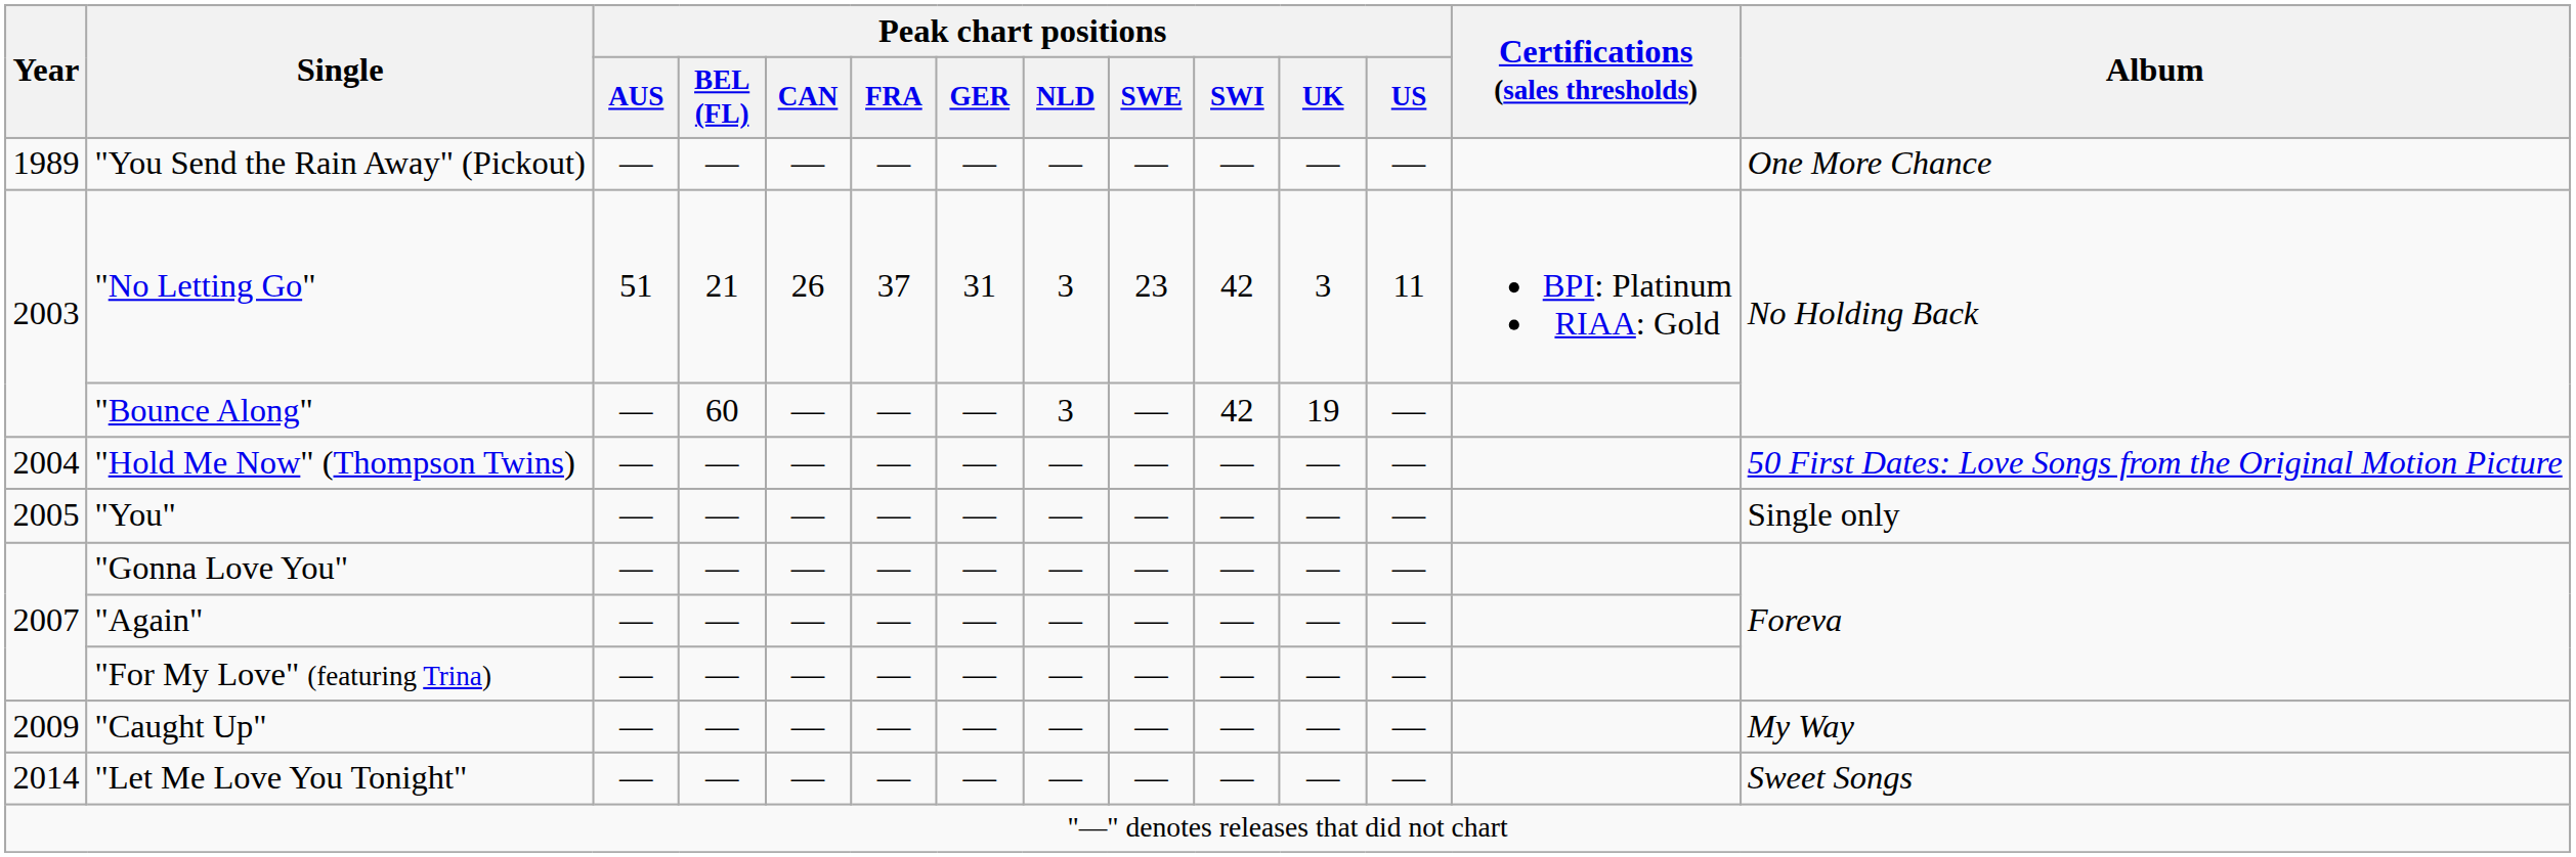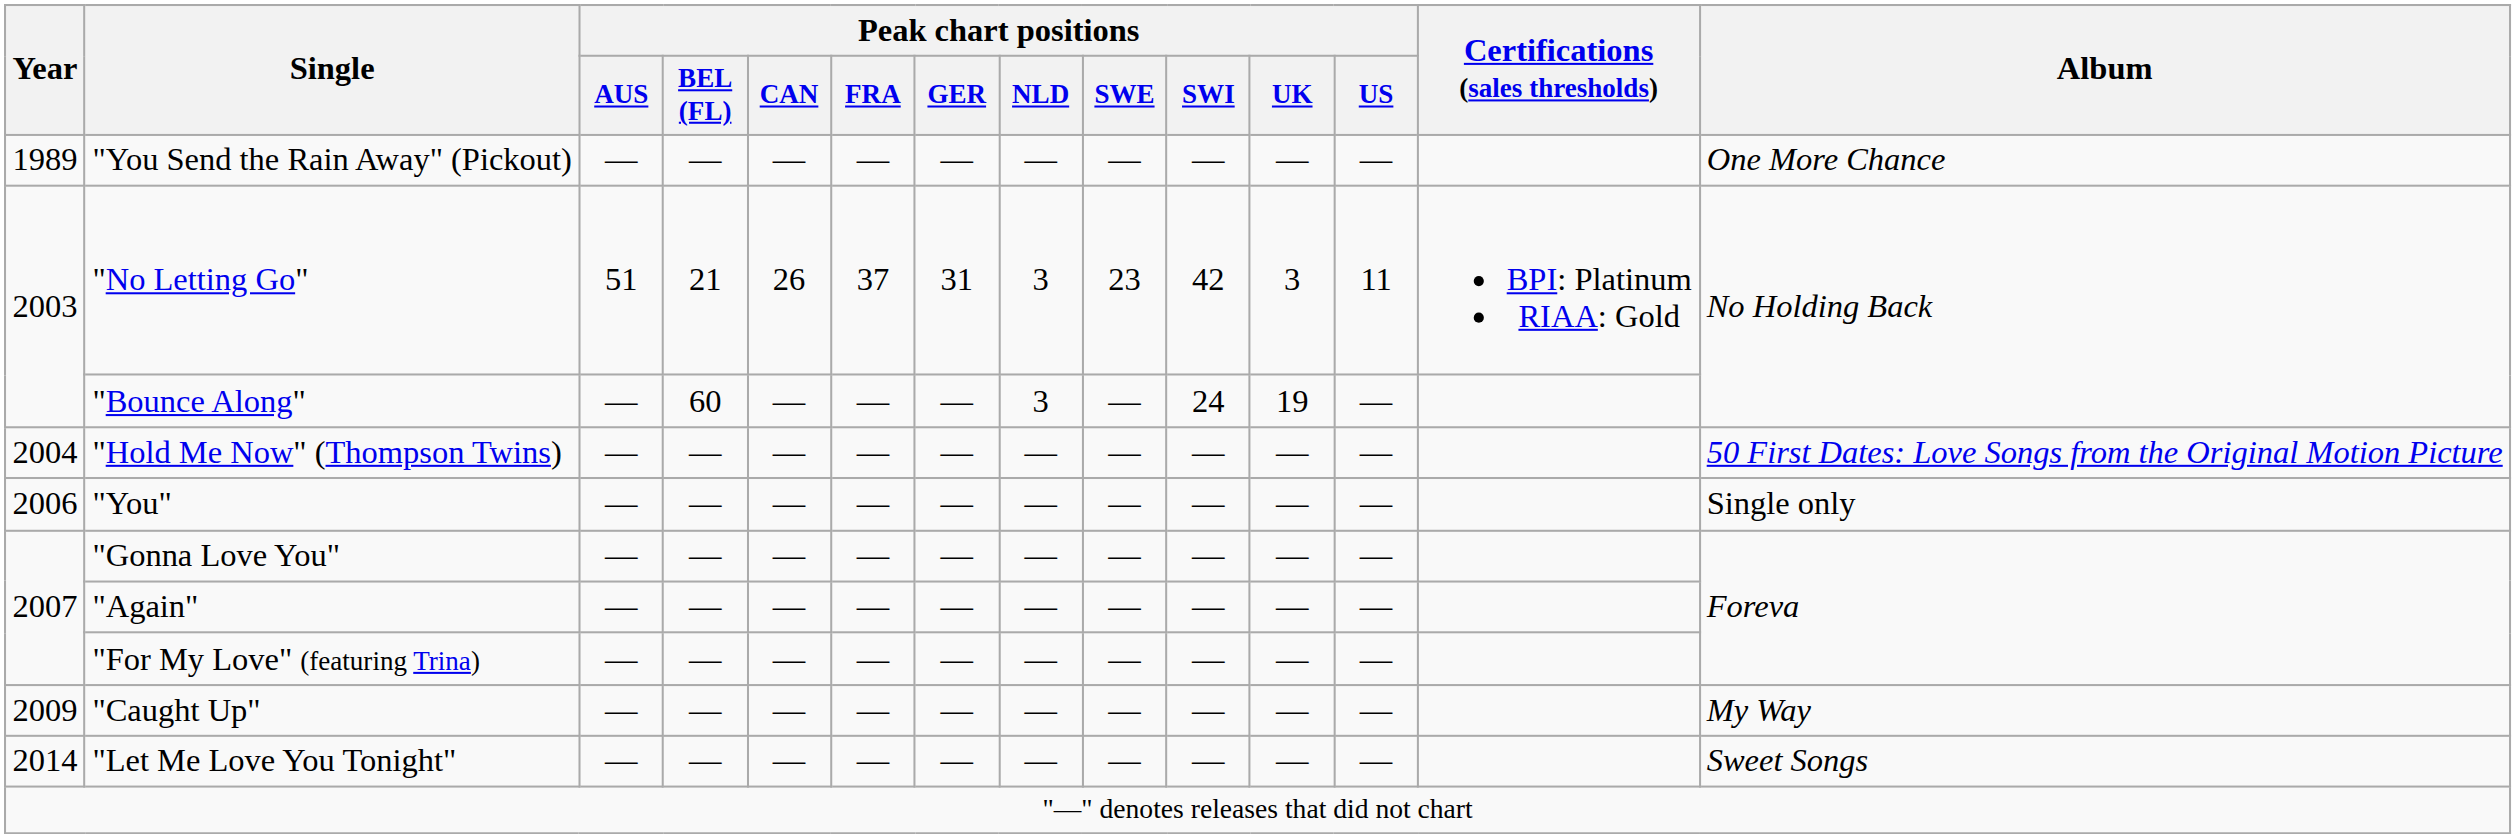"Bounce Along" | Peak chart positions / SWI: 42 -> 24
"You" | Year: 2005 -> 2006
